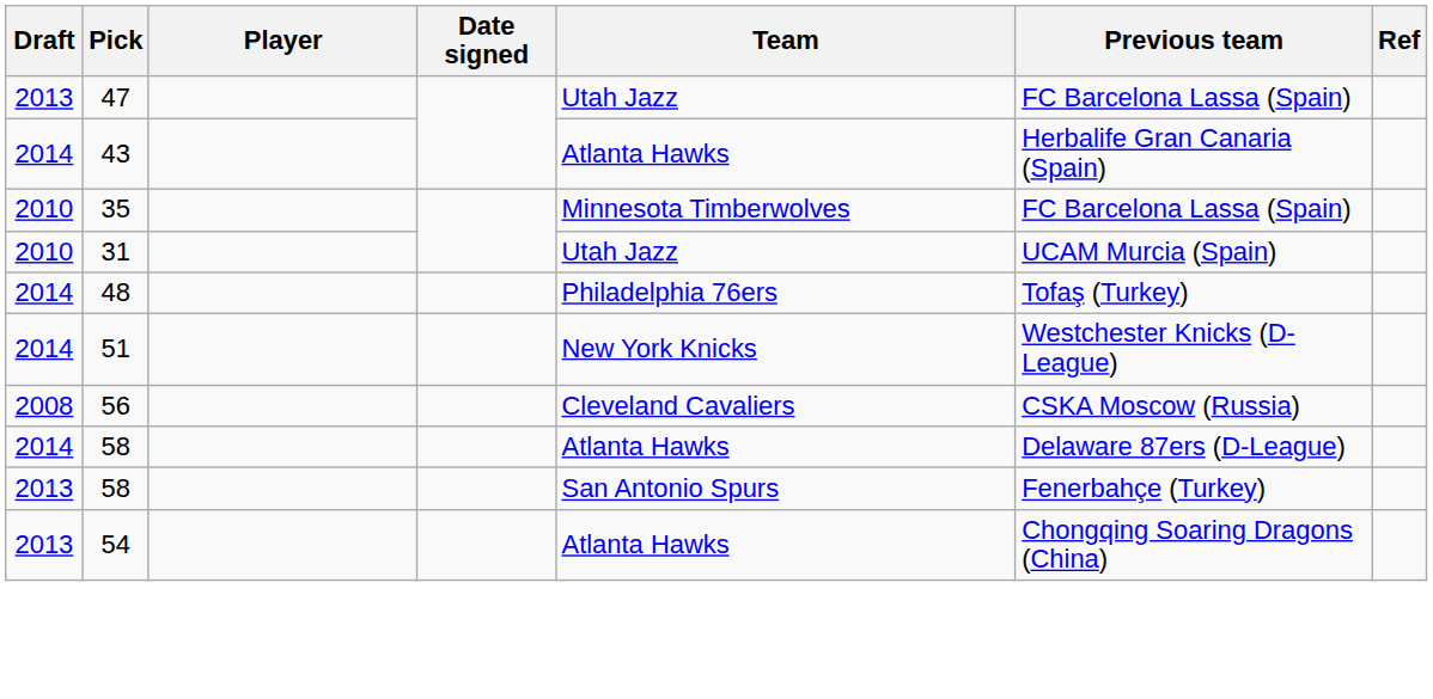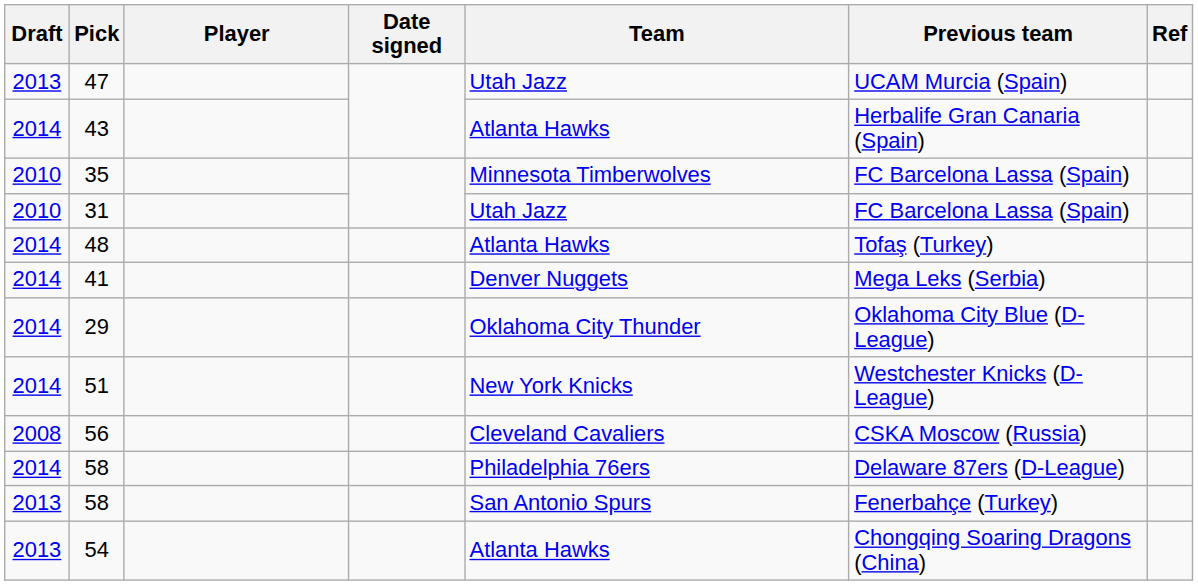47 | Previous team: FC Barcelona Lassa (Spain) -> UCAM Murcia (Spain)
31 | Previous team: UCAM Murcia (Spain) -> FC Barcelona Lassa (Spain)
48 | Team: Philadelphia 76ers -> Atlanta Hawks
+ row: 2014 | 41 | Denver Nuggets | Mega Leks (Serbia)
+ row: 2014 | 29 | Oklahoma City Thunder | Oklahoma City Blue (D-League)
2014 / 58 | Team: Atlanta Hawks -> Philadelphia 76ers
